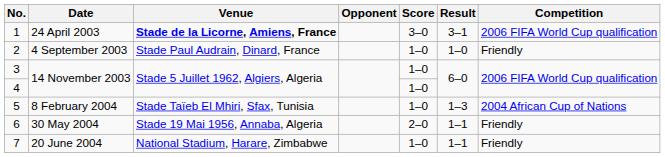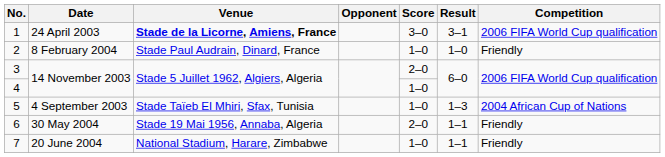2 | Date: 4 September 2003 -> 8 February 2004
3 | Score: 1–0 -> 2–0
5 | Date: 8 February 2004 -> 4 September 2003
